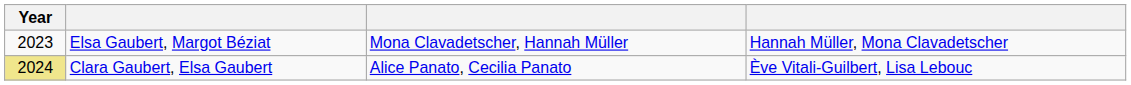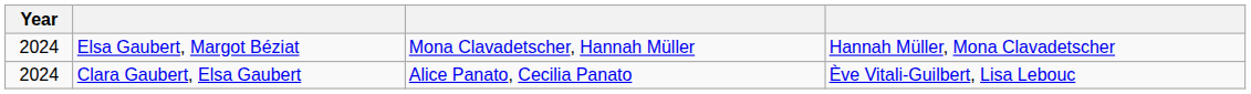Elsa Gaubert, Margot Béziat | Year: 2023 -> 2024
Clara Gaubert, Elsa Gaubert | Year: khaki background -> no background
